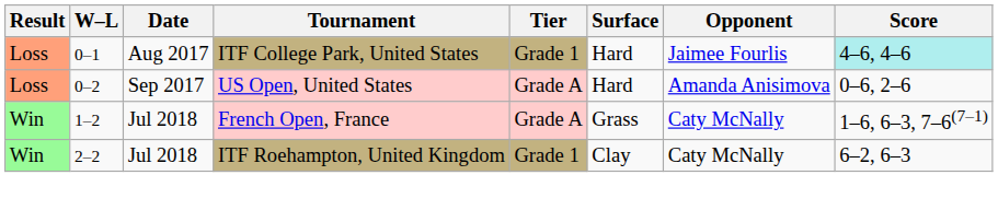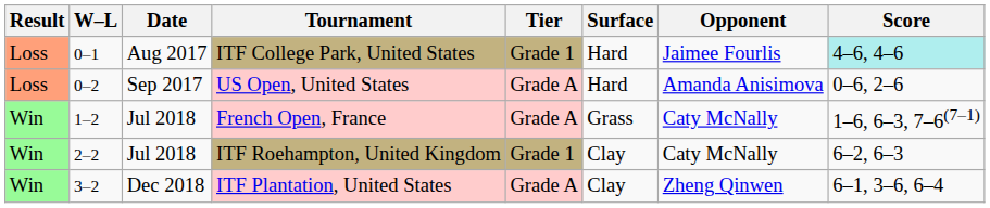+ row: Win | 3–2 | Dec 2018 | ITF Plantation, United States | Grade A | Clay | Zheng Qinwen | 6–1, 3–6, 6–4
